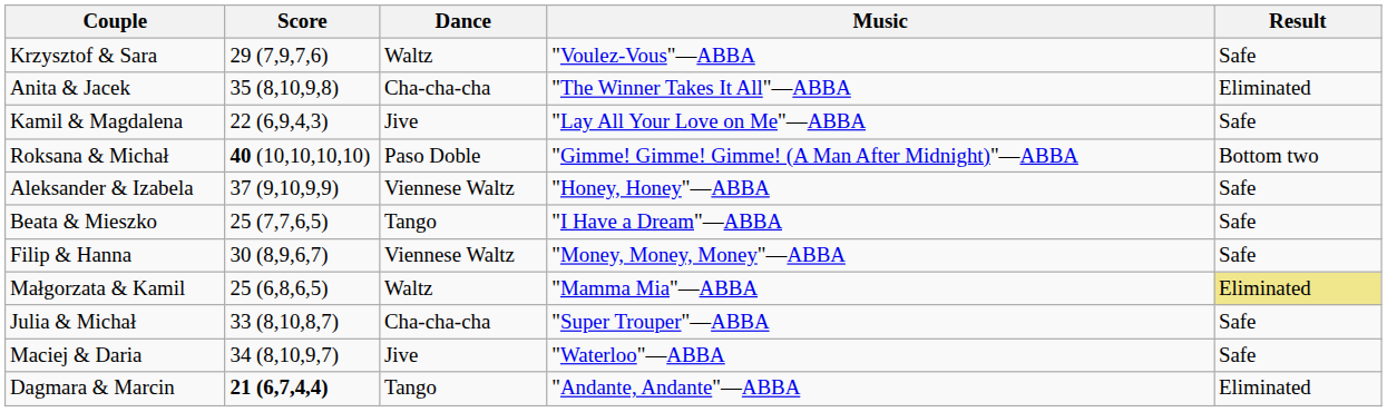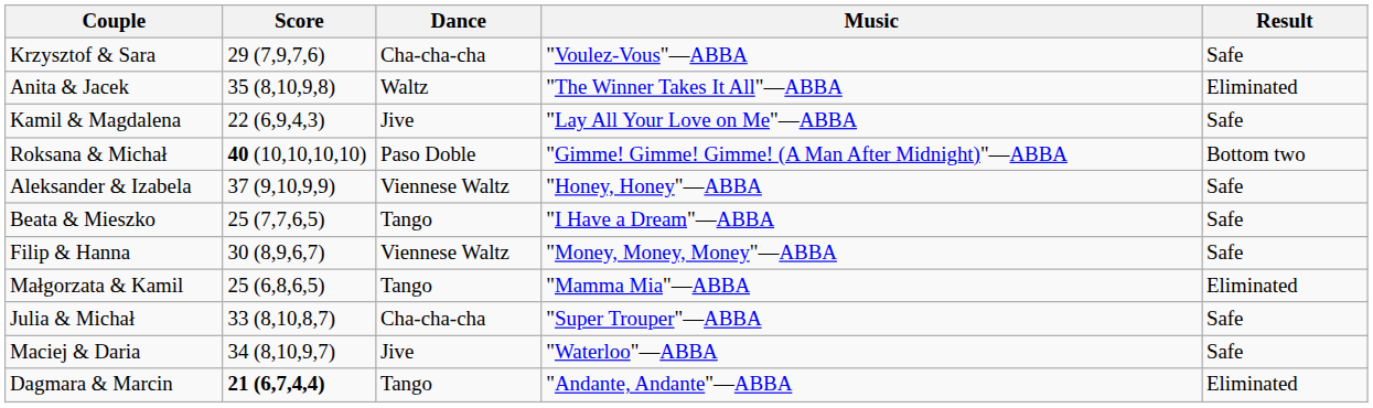Krzysztof & Sara | Dance: Waltz -> Cha-cha-cha
Anita & Jacek | Dance: Cha-cha-cha -> Waltz
Małgorzata & Kamil | Dance: Waltz -> Tango
Małgorzata & Kamil | Result: khaki background -> no background
